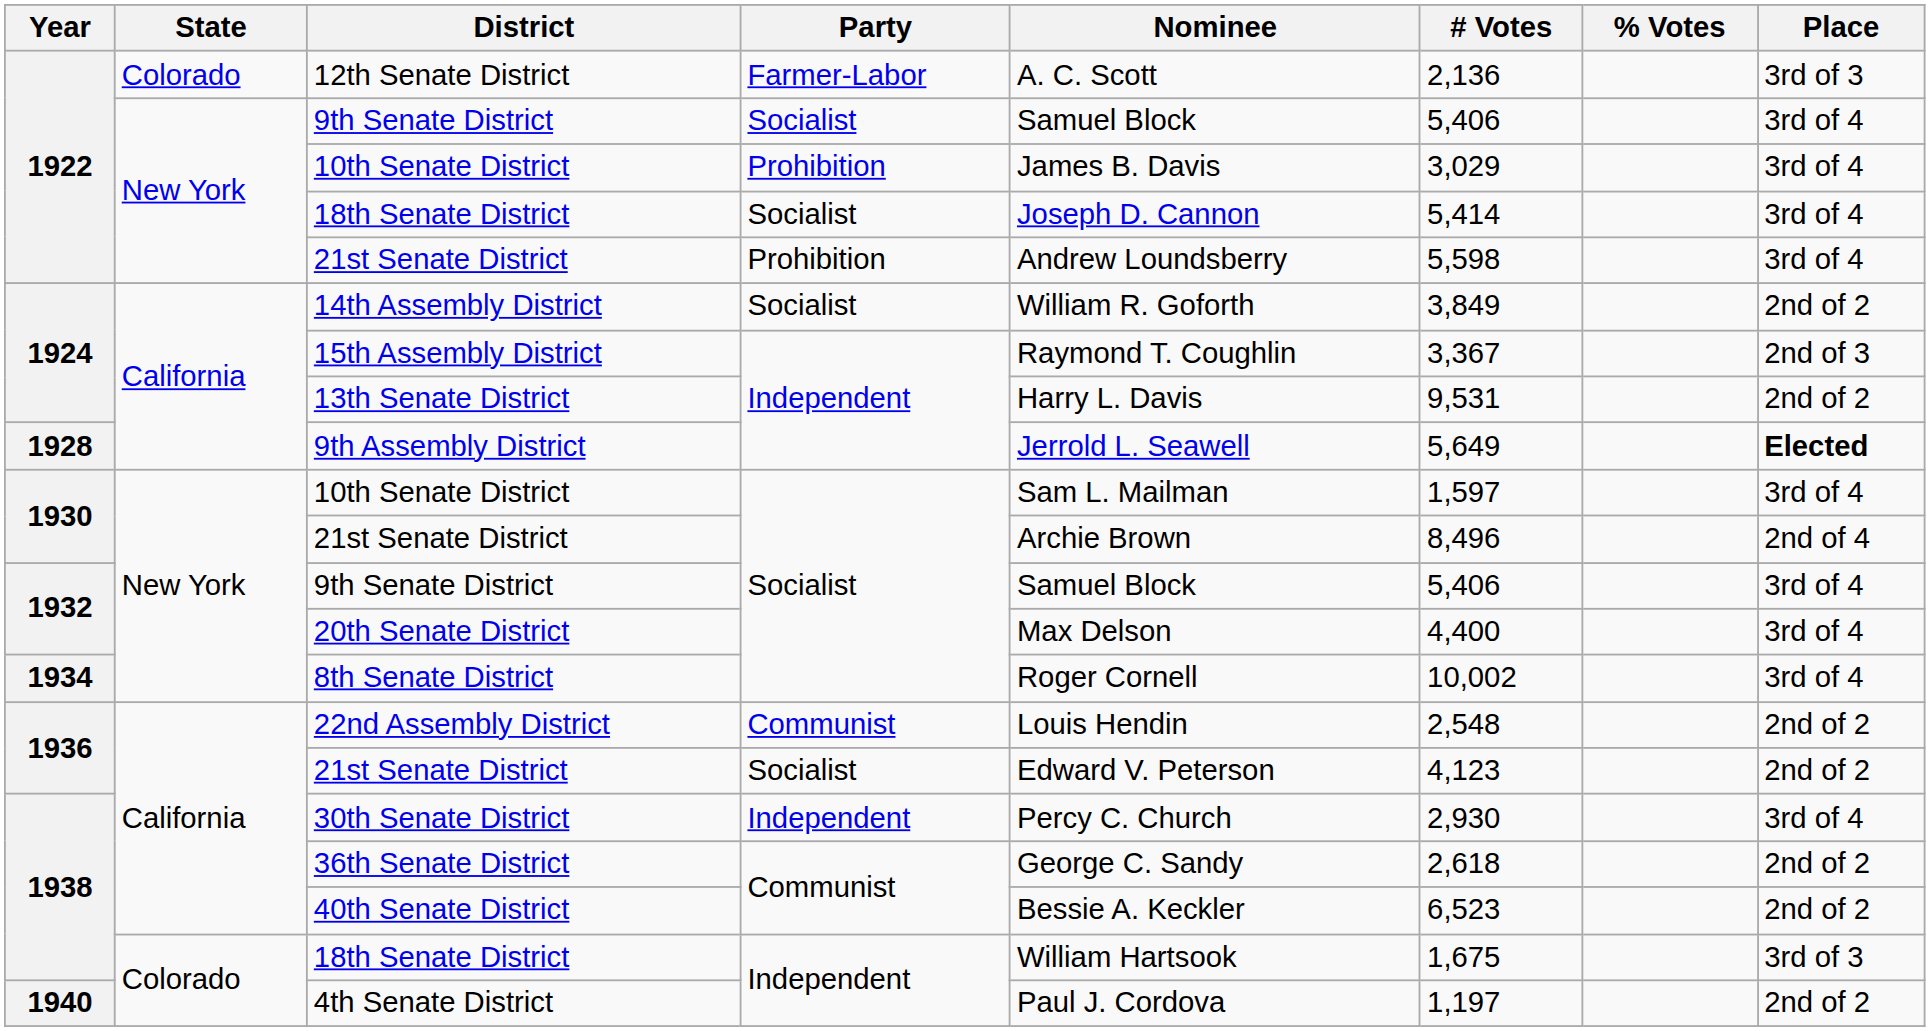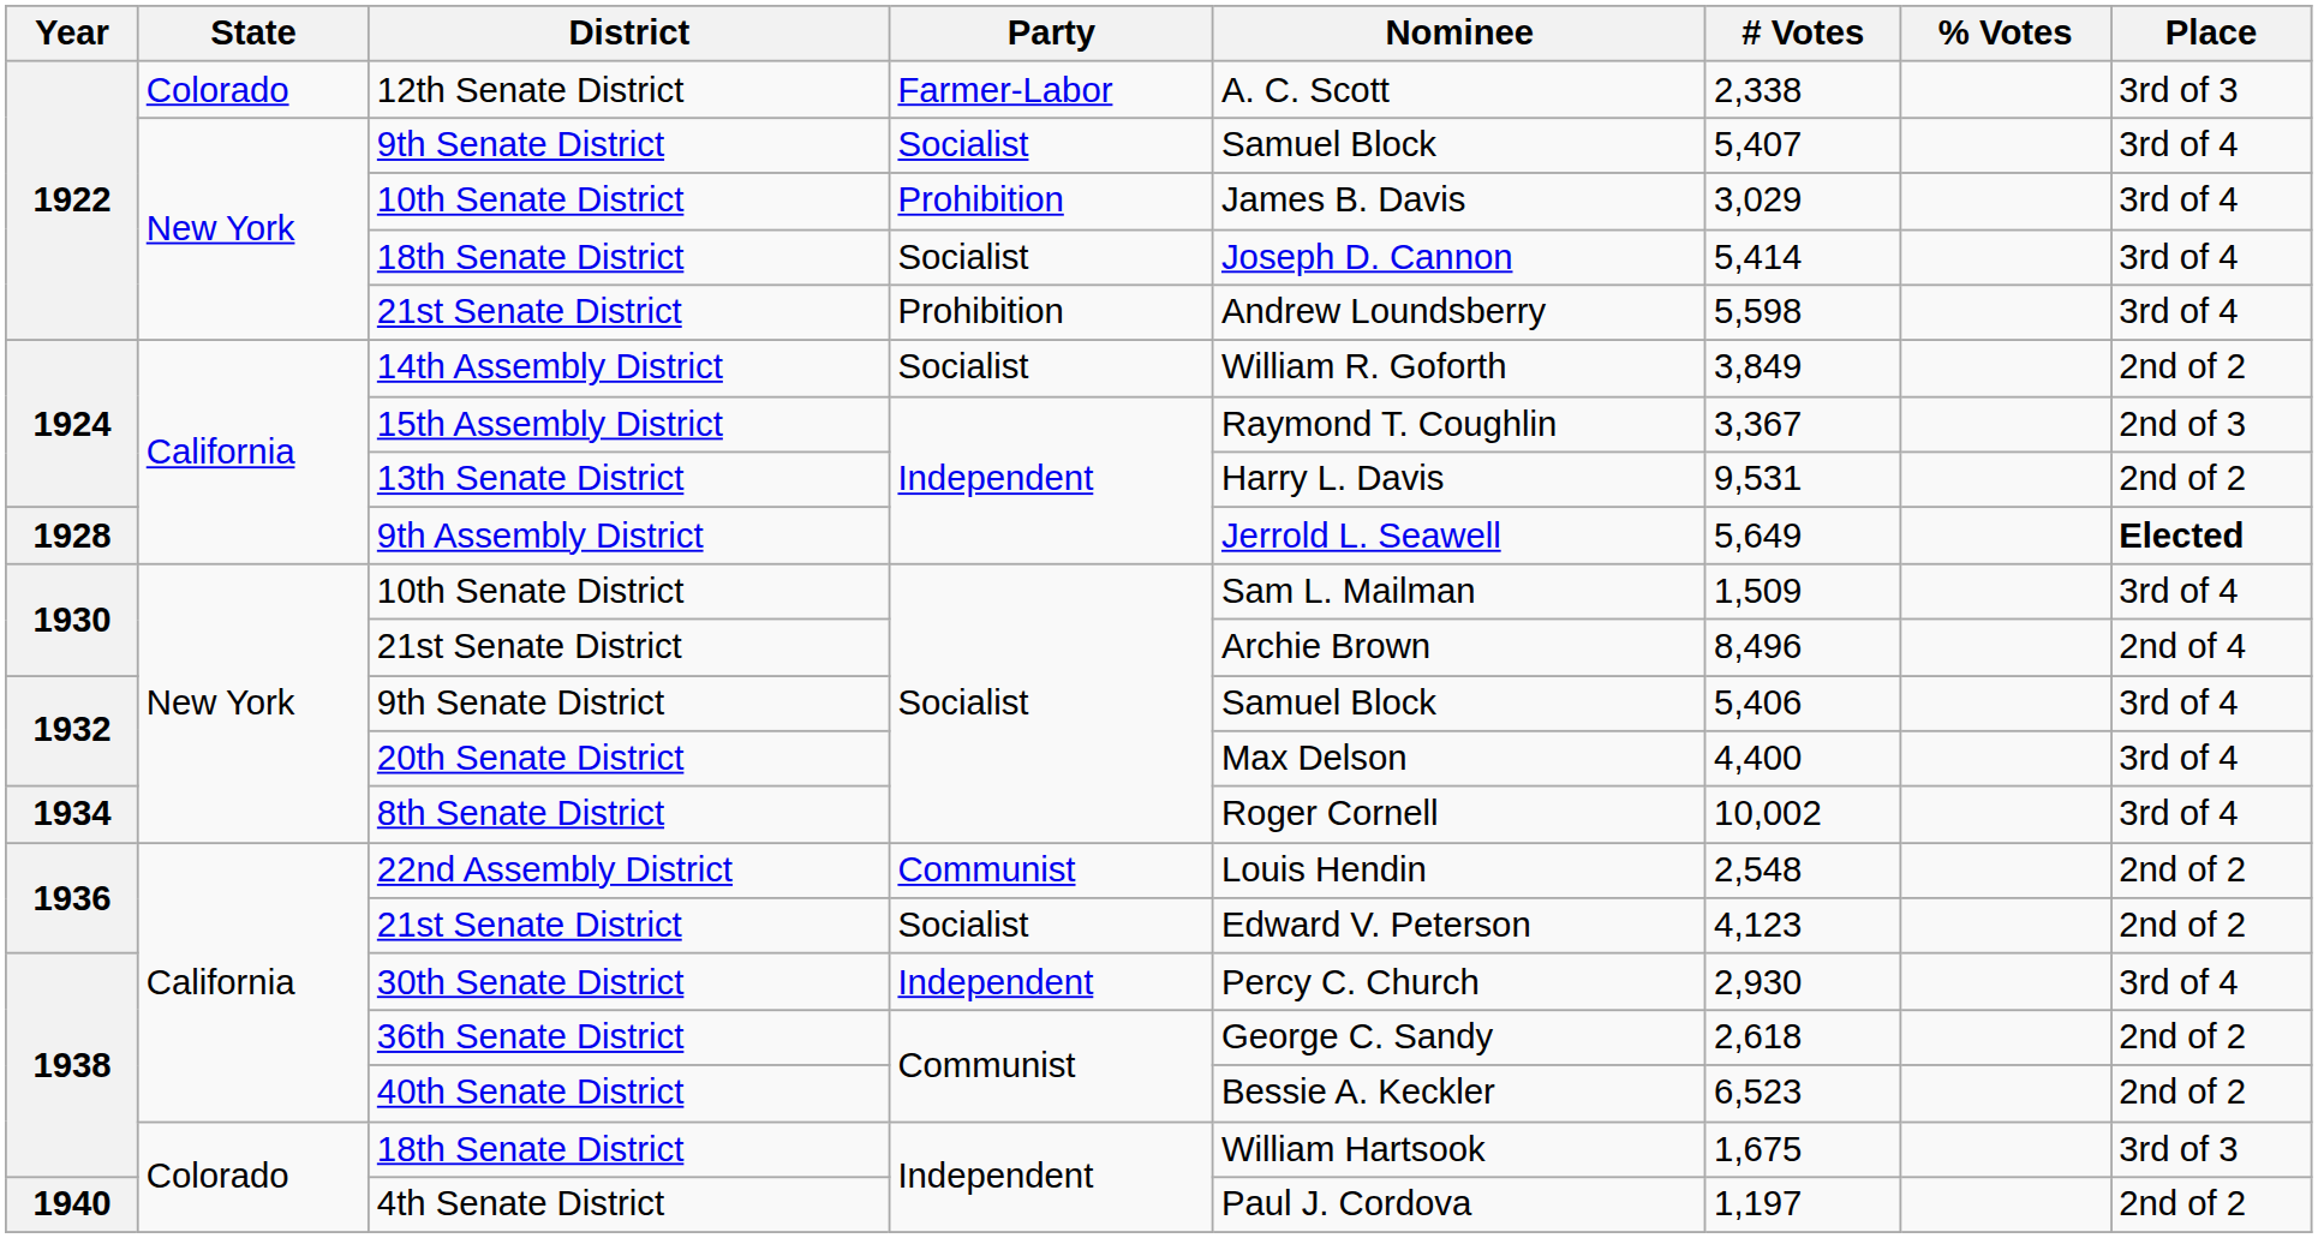12th Senate District | # Votes: 2,136 -> 2,338
1922 / 9th Senate District | # Votes: 5,406 -> 5,407
1930 / 10th Senate District | # Votes: 1,597 -> 1,509
